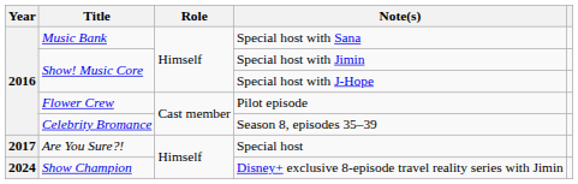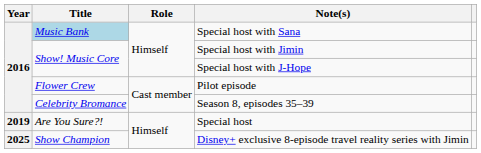Special host with Sana | Title: no background -> lightblue background
Special host | Year: 2017 -> 2019
Disney+ exclusive 8-episode travel reality series with Jimin | Year: 2024 -> 2025
